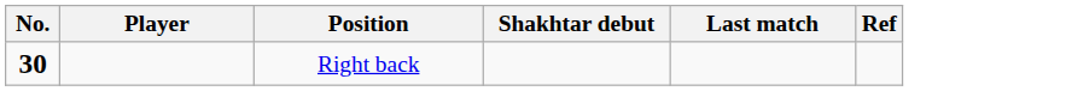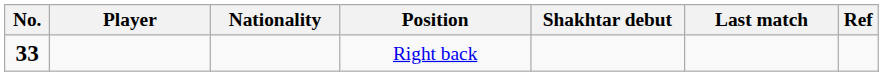+ column: Nationality
Right back | No.: 30 -> 33
